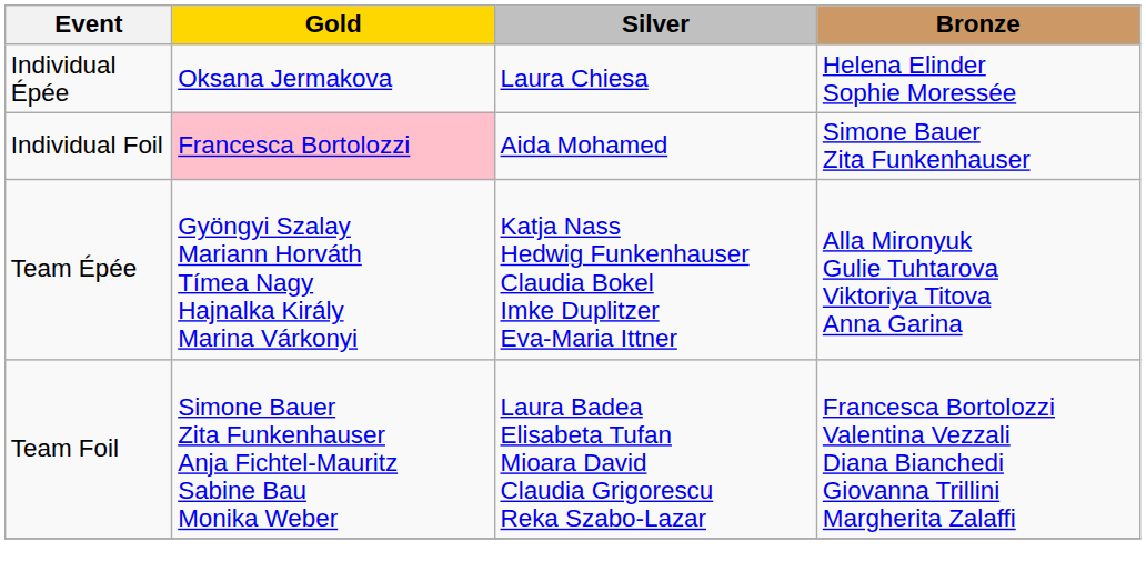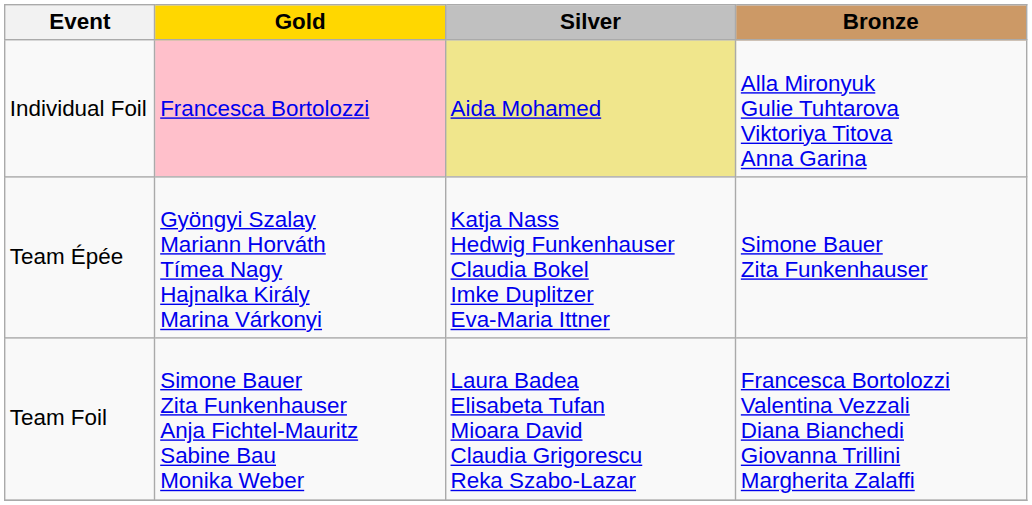- row: Individual Épée | Oksana Jermakova | Laura Chiesa | Helena Elinder Sophie Moressée
Individual Foil | Silver: no background -> khaki background
Individual Foil | Bronze: Simone Bauer Zita Funkenhauser -> Alla Mironyuk Gulie Tuhtarova Viktoriya Titova Anna Garina
Team Épée | Bronze: Alla Mironyuk Gulie Tuhtarova Viktoriya Titova Anna Garina -> Simone Bauer Zita Funkenhauser
